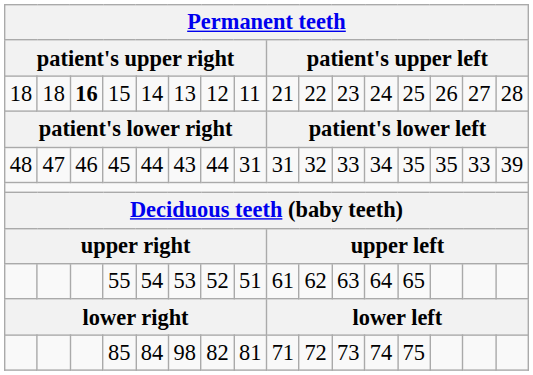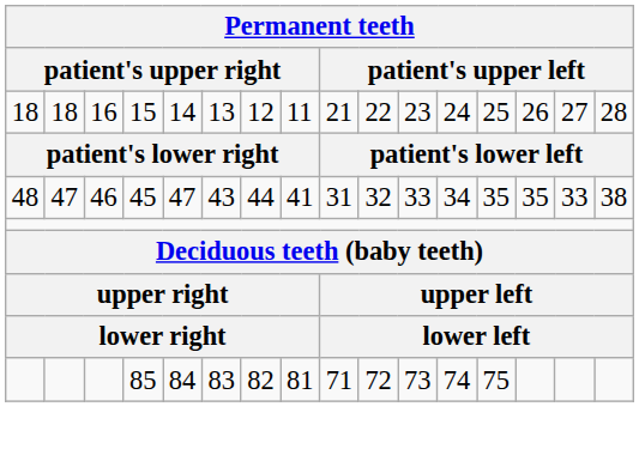15 | column 3: bold -> normal
45 | column 5: 44 -> 47
45 | column 8: 31 -> 41
45 | column 16: 39 -> 38
- row: 55 | 54 | 53 | 52 | 51 | 61 | 62 | 63 | 64 | 65
85 | column 6: 98 -> 83
